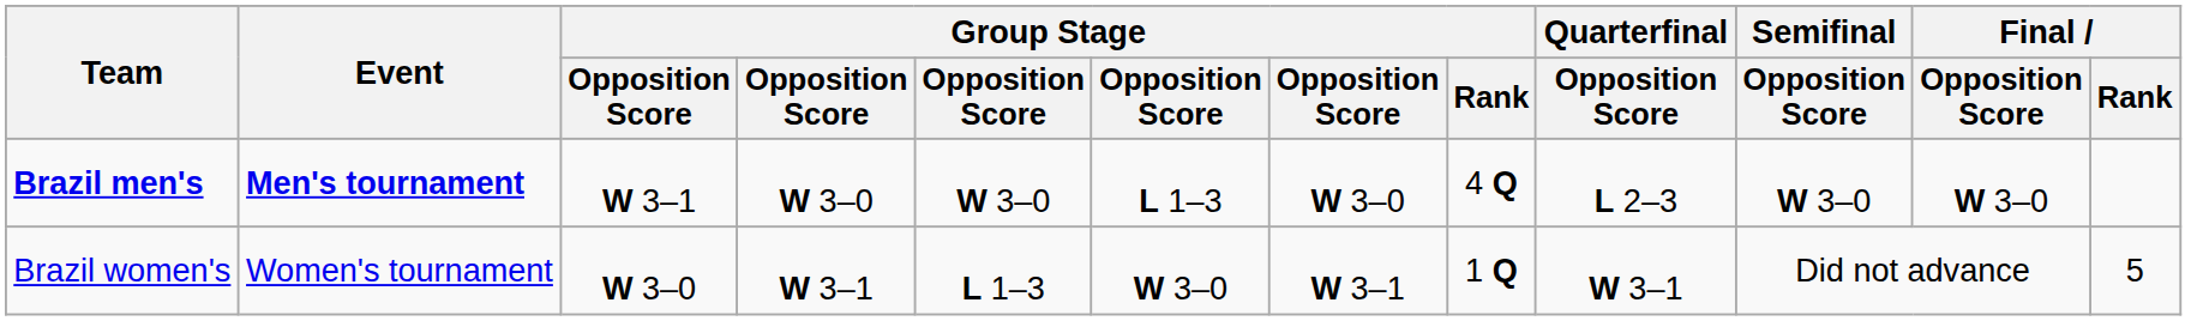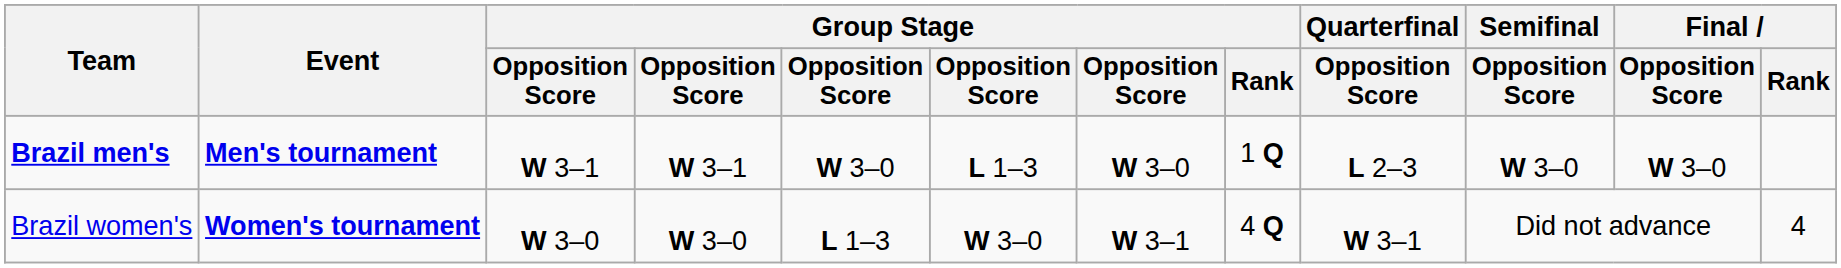Brazil men's | column 4: W 3–0 -> W 3–1
Brazil men's | Group Stage / Rank: 4 Q -> 1 Q
Brazil women's | Event: normal -> bold
Brazil women's | column 4: W 3–1 -> W 3–0
Brazil women's | Group Stage / Rank: 1 Q -> 4 Q
Brazil women's | Final / Rank: 5 -> 4
